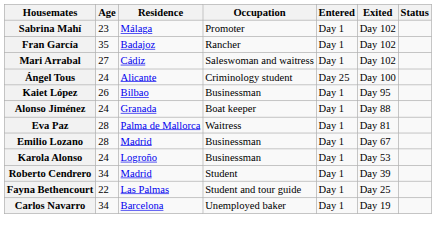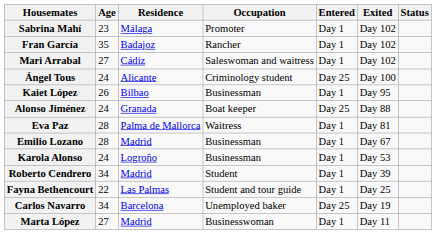Alonso Jiménez | Entered: Day 1 -> Day 25
Carlos Navarro | Entered: Day 1 -> Day 25
+ row: Marta López | 27 | Madrid | Businesswoman | Day 1 | Day 11
